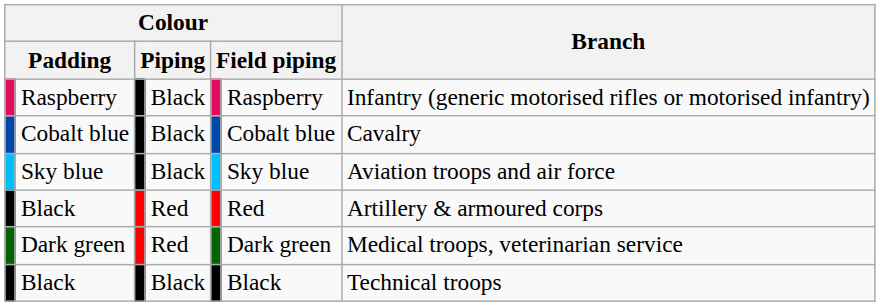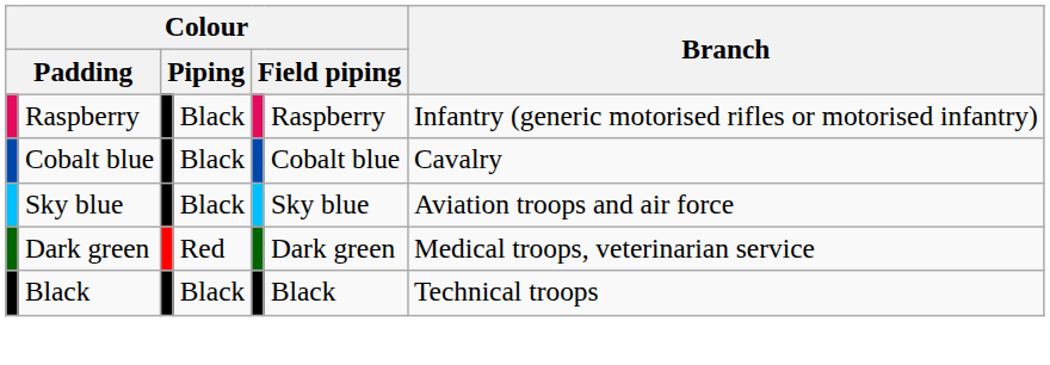- row: Black | Red | Red | Artillery & armoured corps
